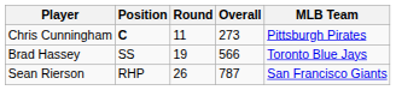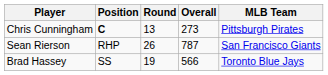Chris Cunningham | Round: 11 -> 13
rows swapped: Brad Hassey <-> Sean Rierson
